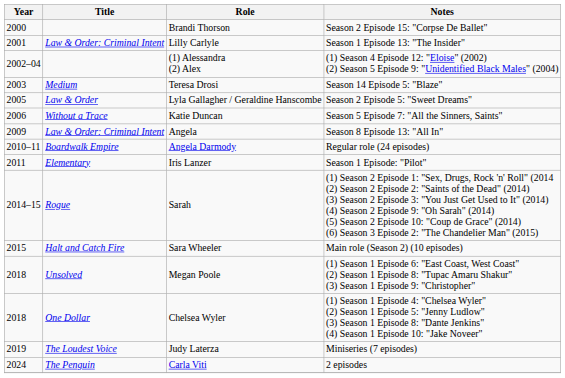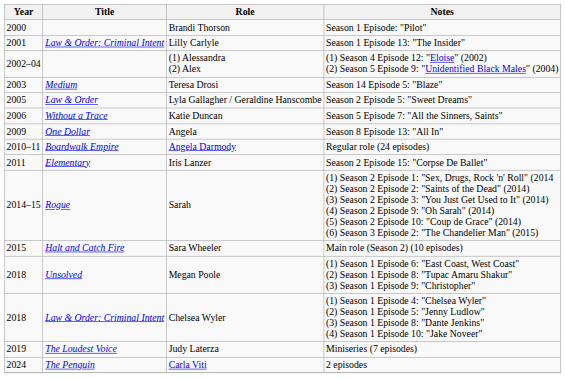Brandi Thorson | Notes: Season 2 Episode 15: "Corpse De Ballet" -> Season 1 Episode: "Pilot"
Angela | Title: Law & Order: Criminal Intent -> One Dollar
Iris Lanzer | Notes: Season 1 Episode: "Pilot" -> Season 2 Episode 15: "Corpse De Ballet"
Chelsea Wyler | Title: One Dollar -> Law & Order: Criminal Intent
